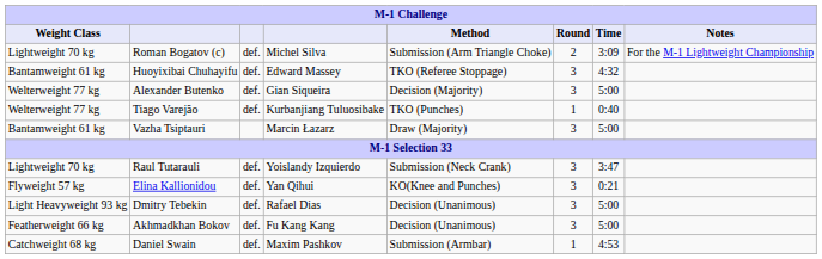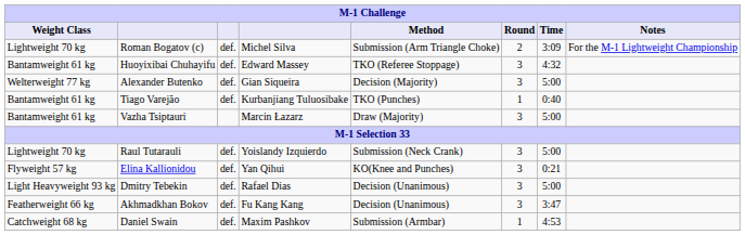Tiago Varejão | Weight Class: Welterweight 77 kg -> Bantamweight 61 kg
Raul Tutarauli | Time: 3:47 -> 5:00
Akhmadkhan Bokov | Time: 5:00 -> 3:47
